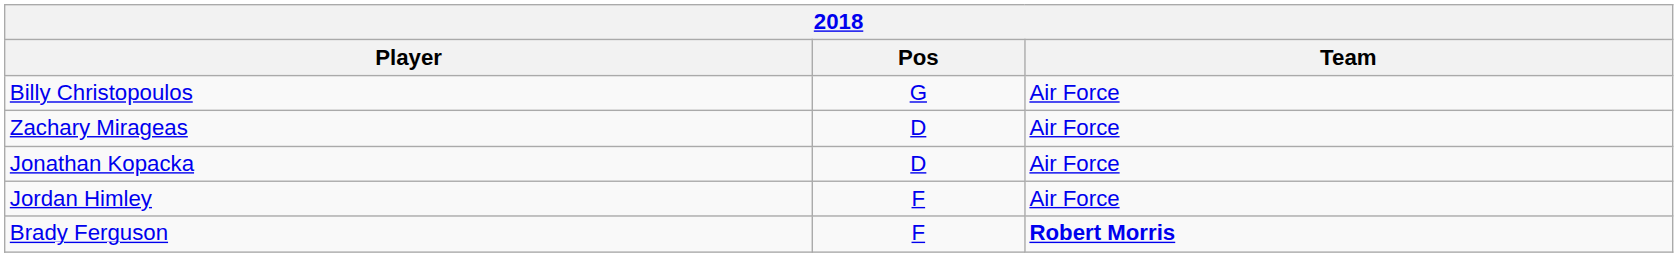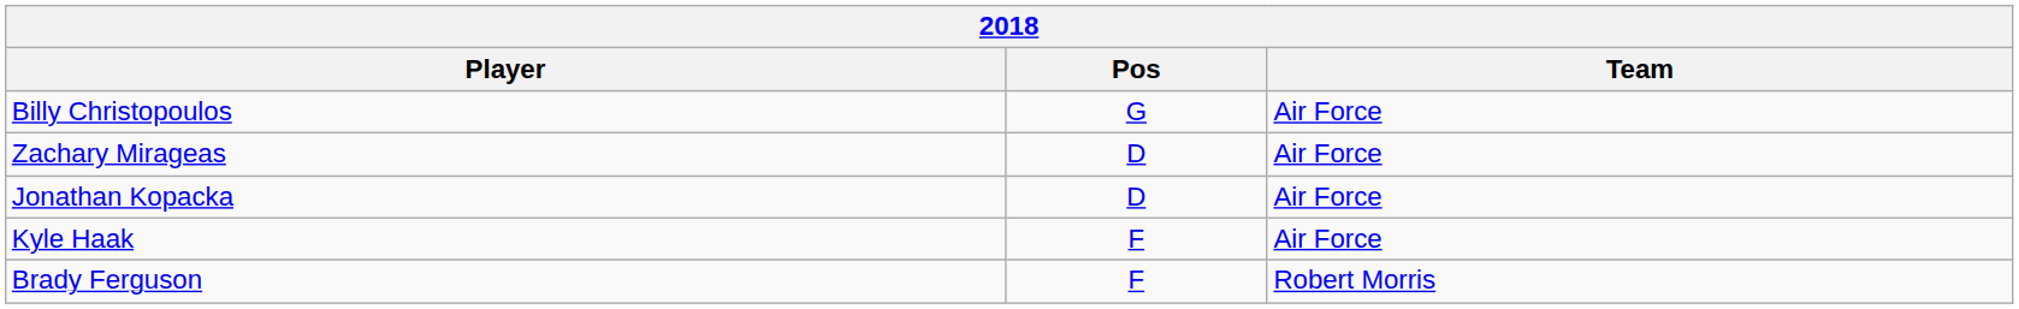+ row: Kyle Haak | F | Air Force
- row: Jordan Himley | F | Air Force
Brady Ferguson | Team: bold -> normal
